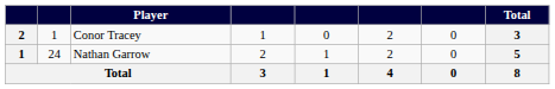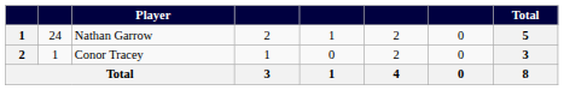rows swapped: Nathan Garrow <-> Conor Tracey
